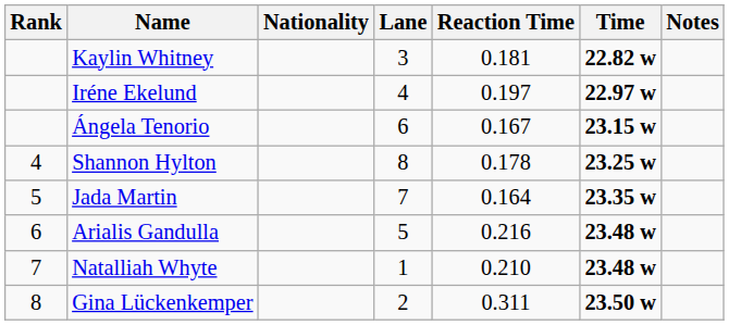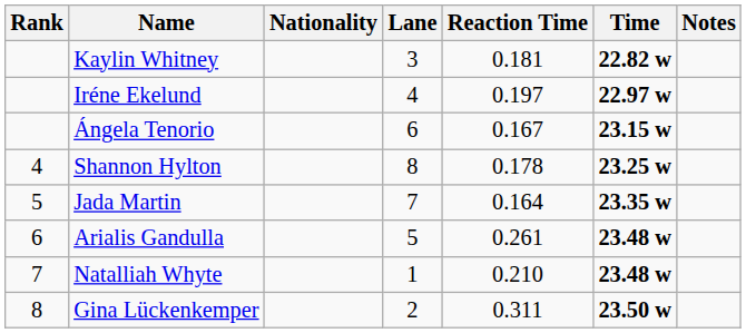Arialis Gandulla | Reaction Time: 0.216 -> 0.261
